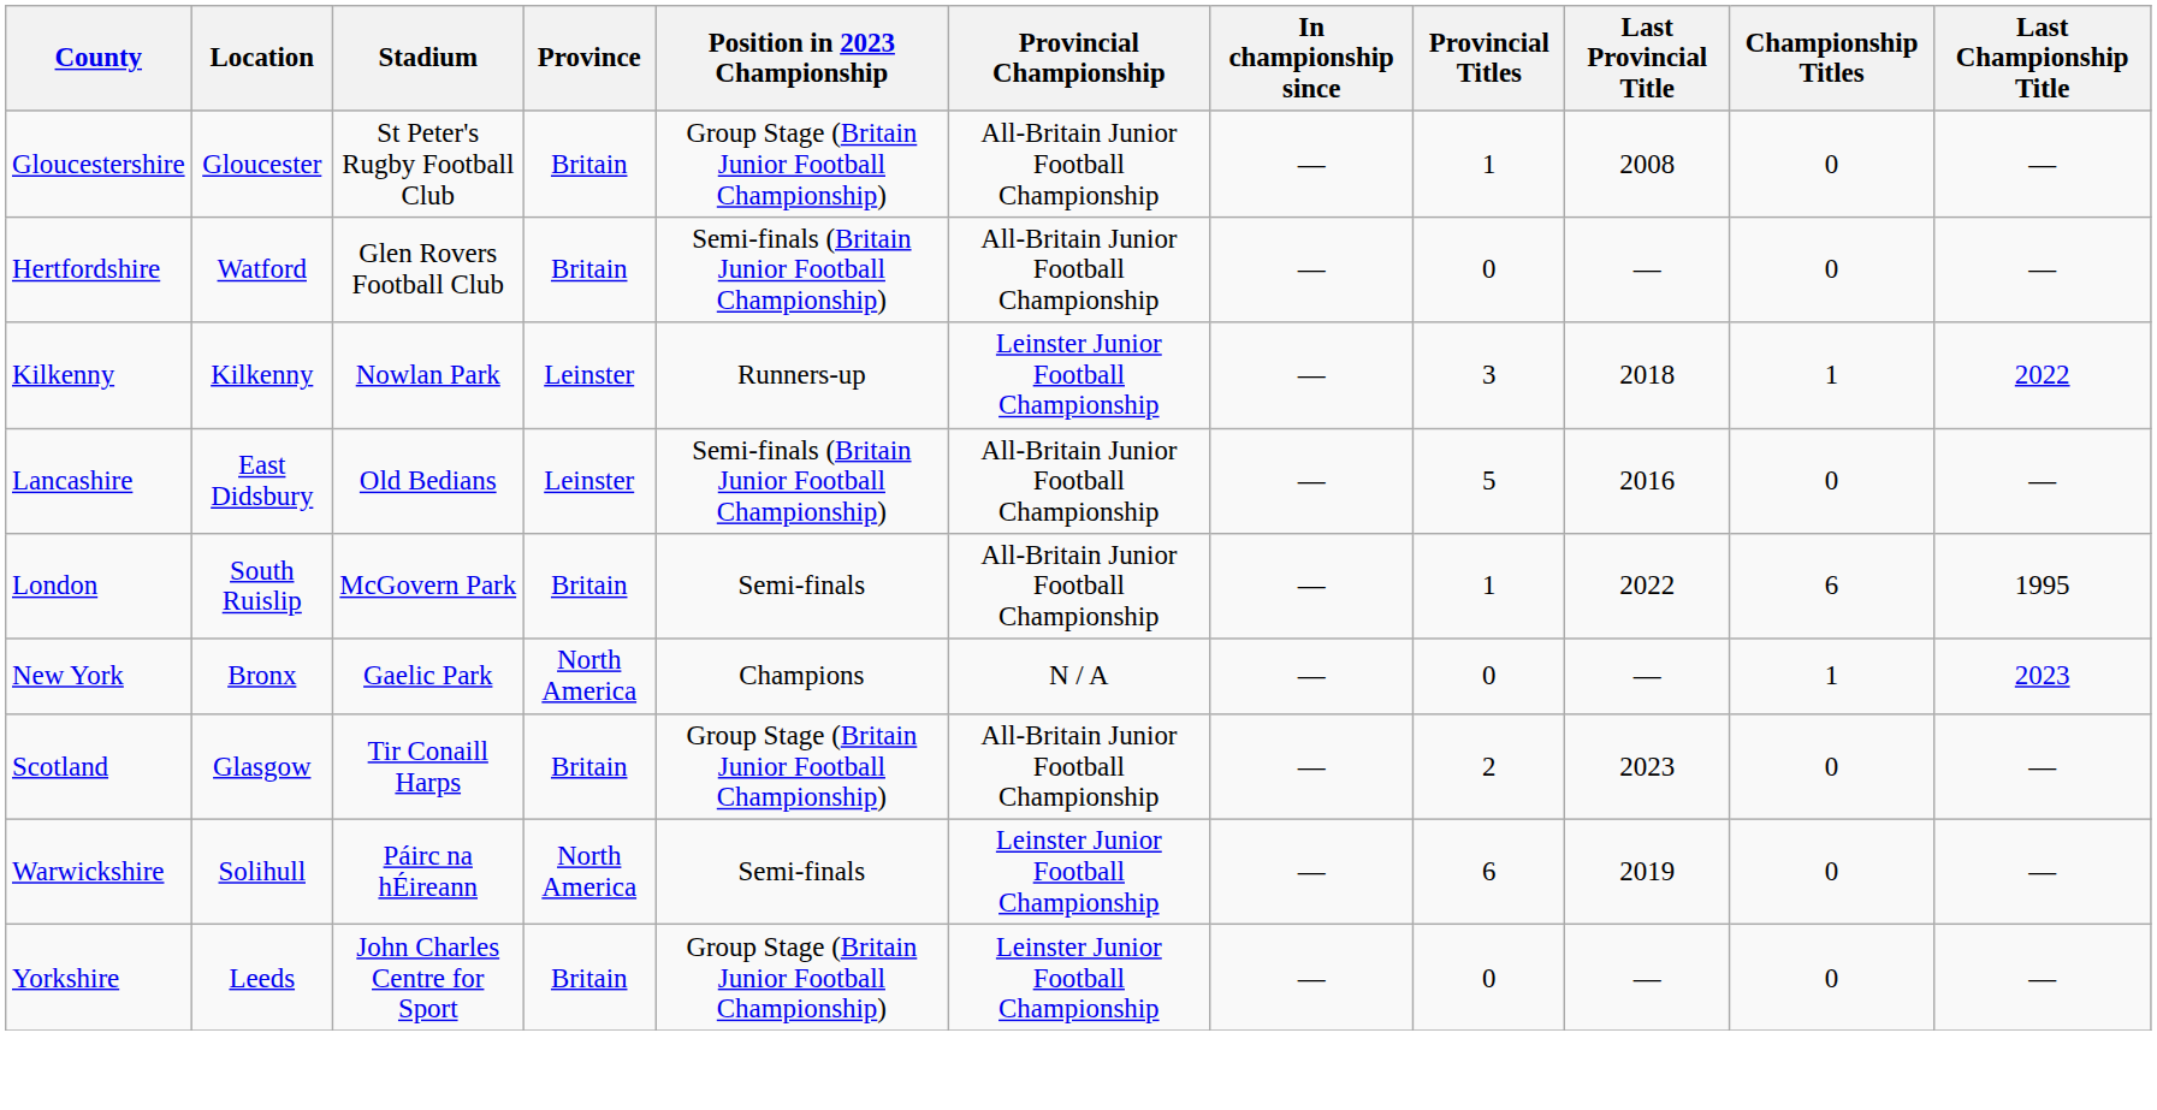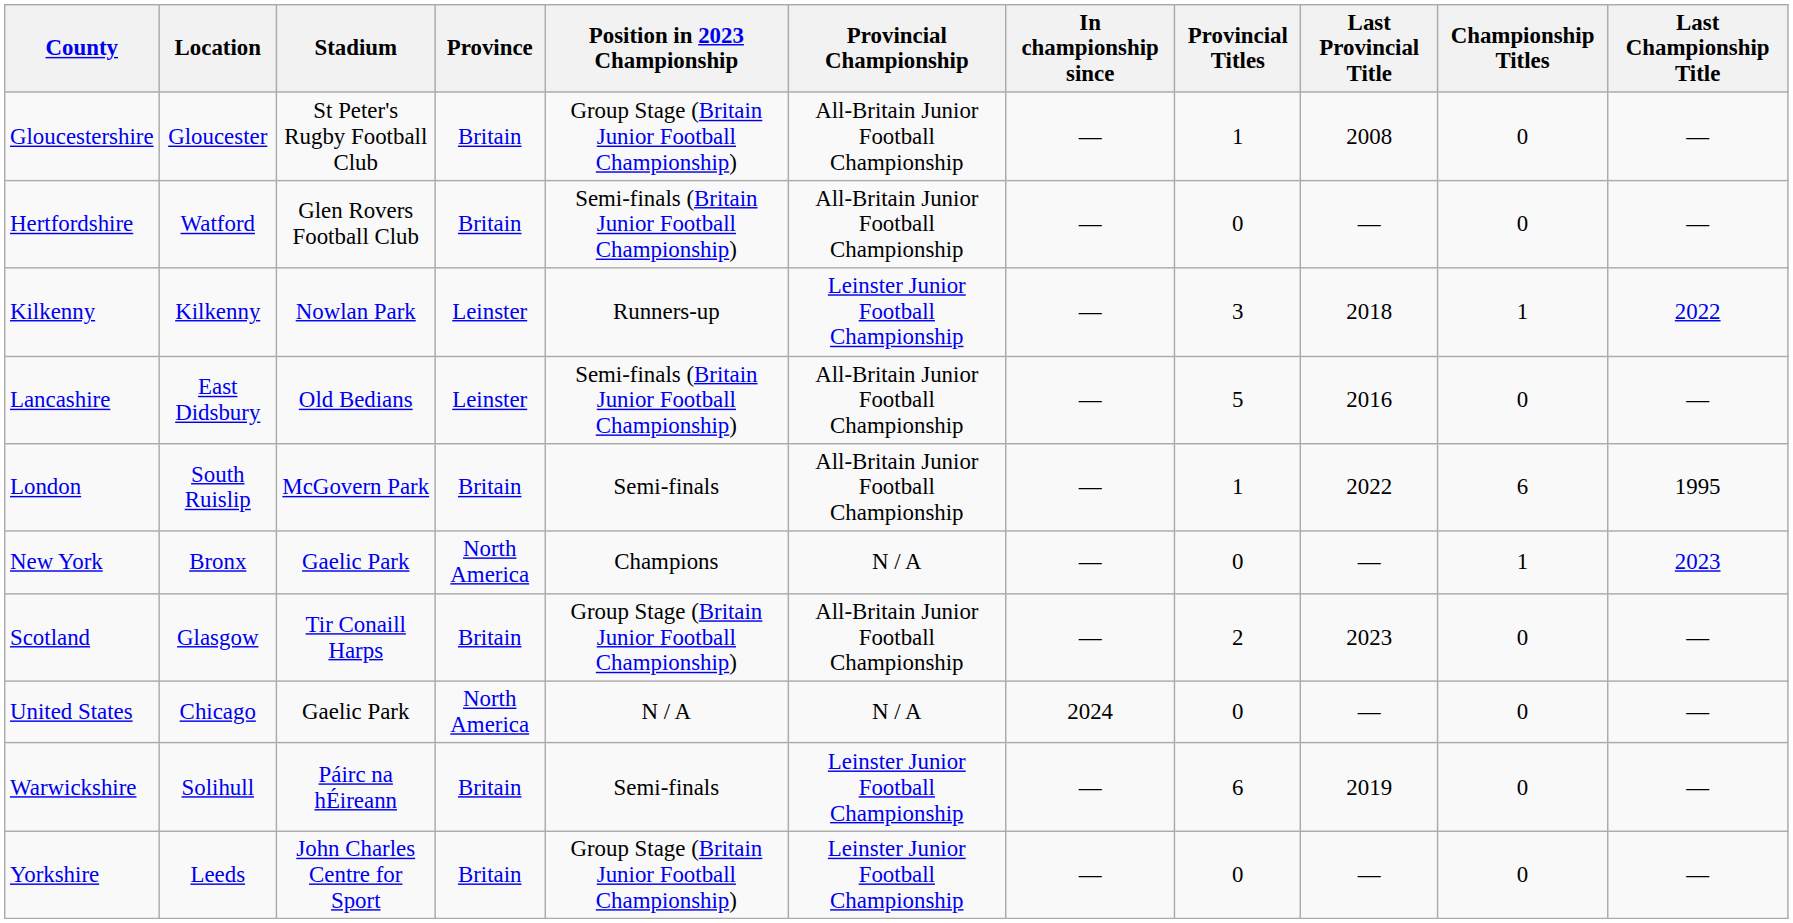+ row: United States | Chicago | Gaelic Park | North America | N / A | N / A | 2024 | 0 | — | 0 | —
Warwickshire | Province: North America -> Britain
